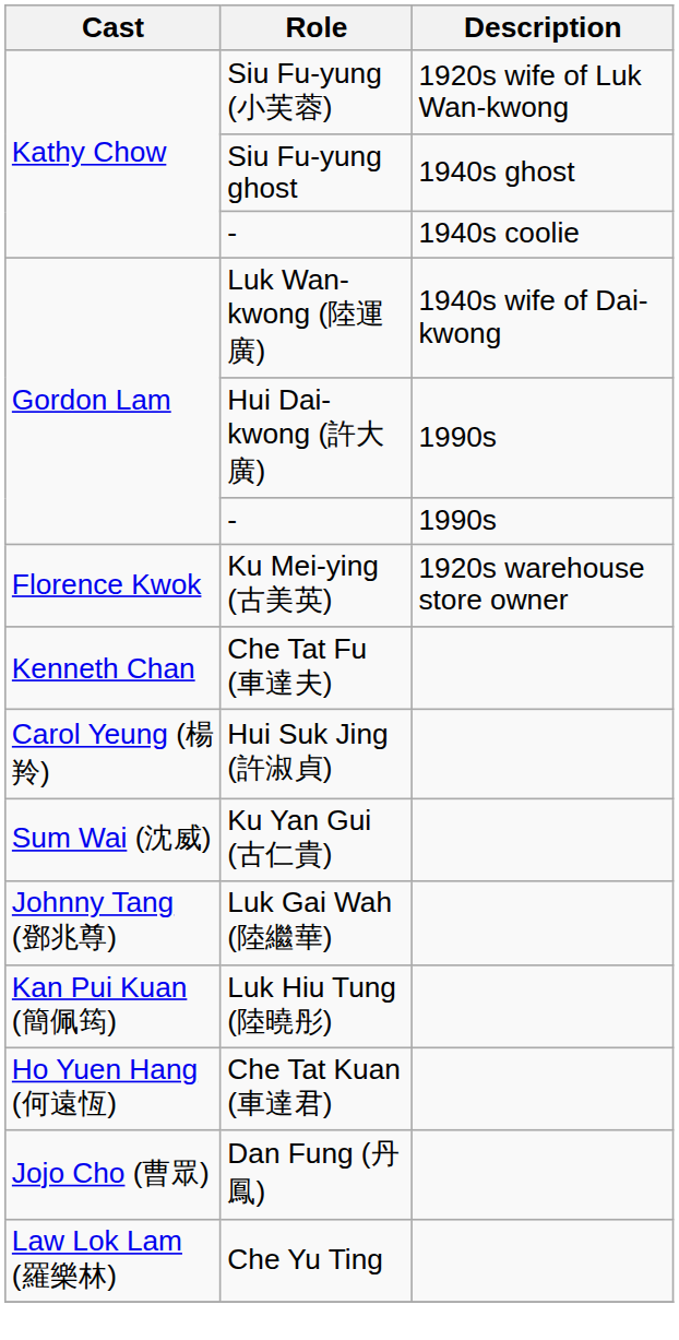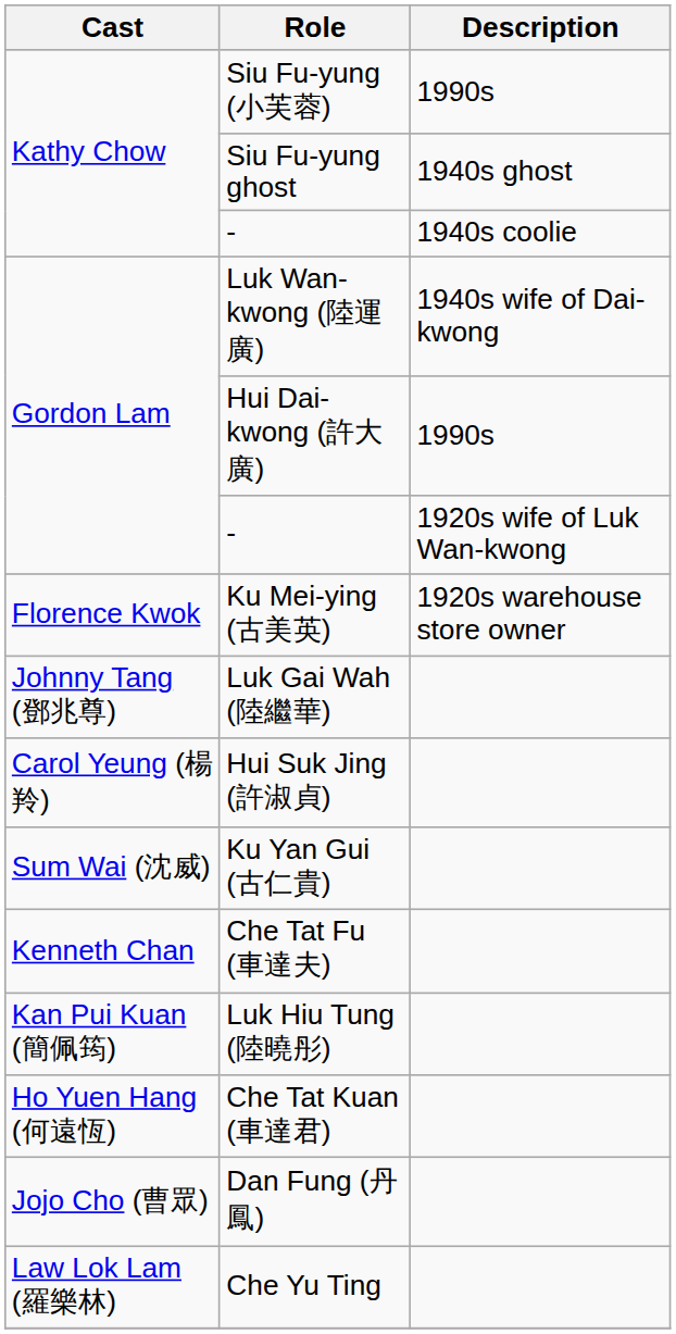Siu Fu-yung (小芙蓉) | Description: 1920s wife of Luk Wan-kwong -> 1990s
Gordon Lam / - | Description: 1990s -> 1920s wife of Luk Wan-kwong
rows swapped: Che Tat Fu (車達夫) <-> Luk Gai Wah (陸繼華)
